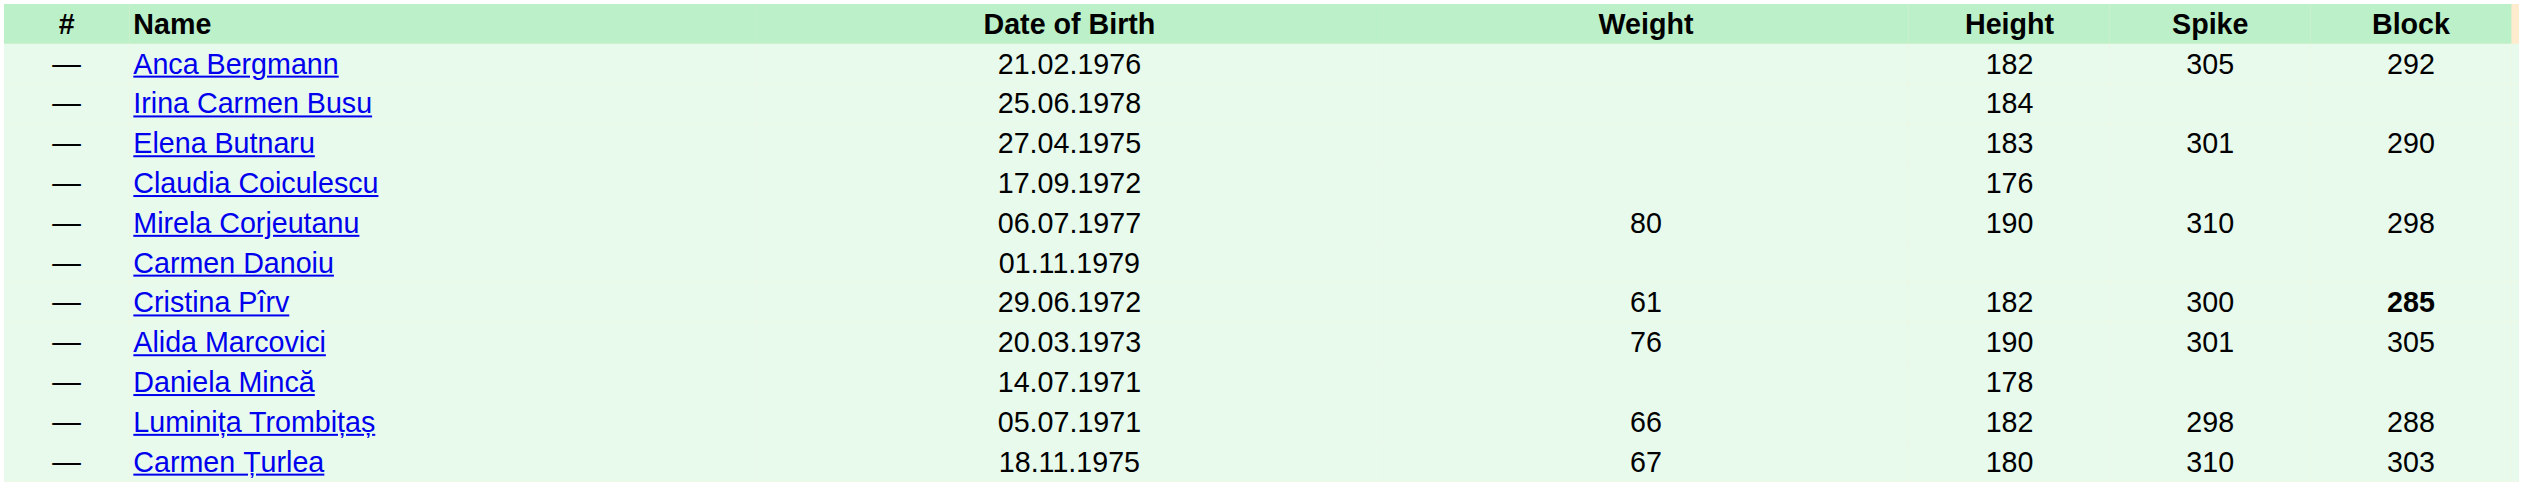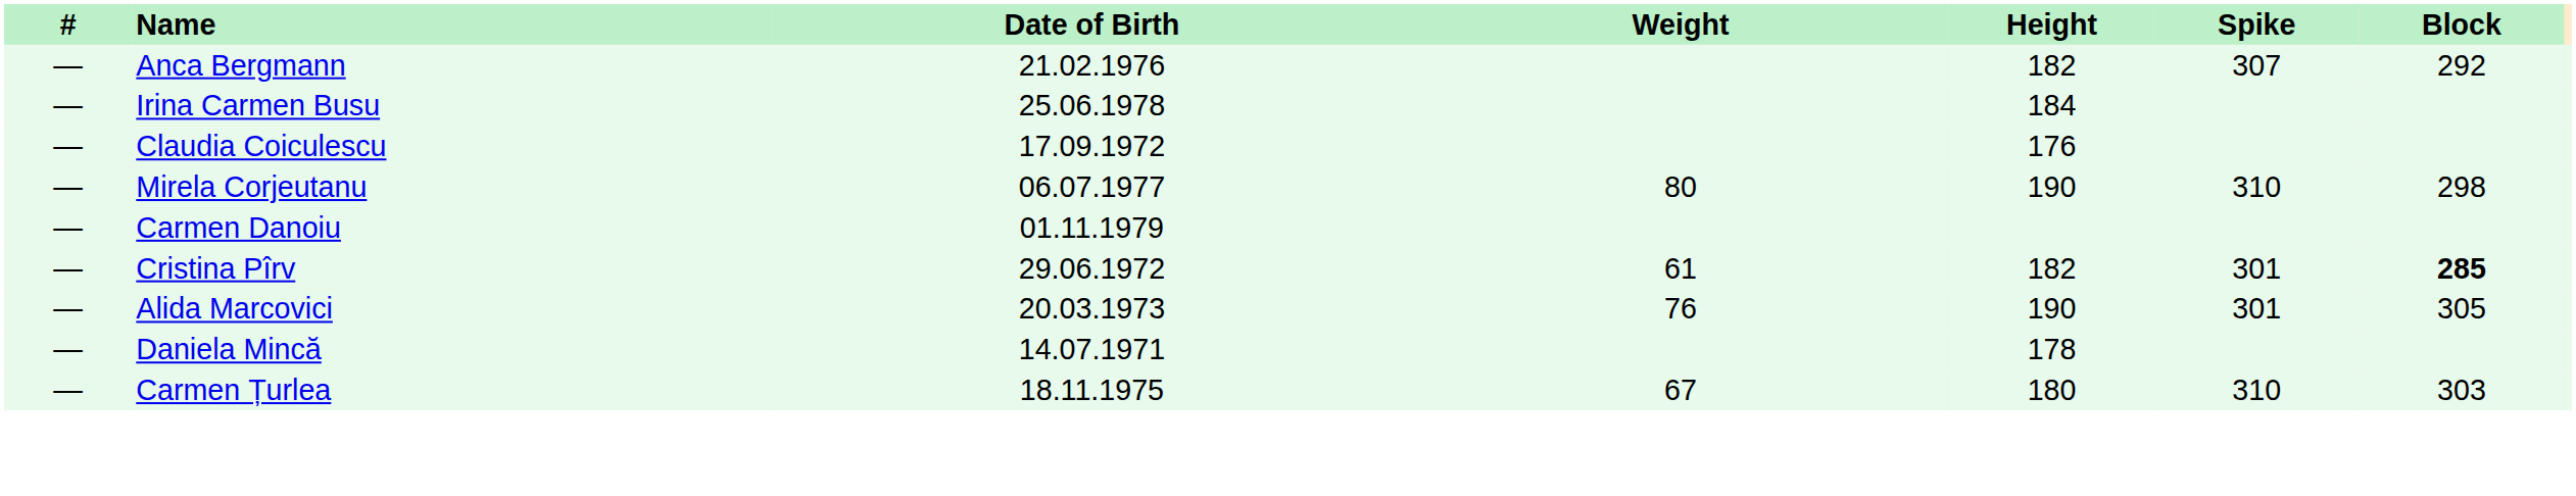Anca Bergmann | Spike: 305 -> 307
- row: — | Elena Butnaru | 27.04.1975 | 183 | 301 | 290
Cristina Pîrv | Spike: 300 -> 301
- row: — | Luminița Trombițaș | 05.07.1971 | 66 | 182 | 298 | 288
